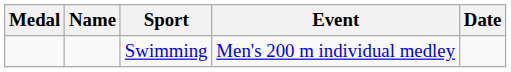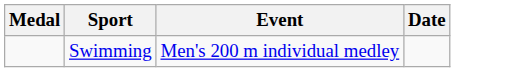- column: Name
